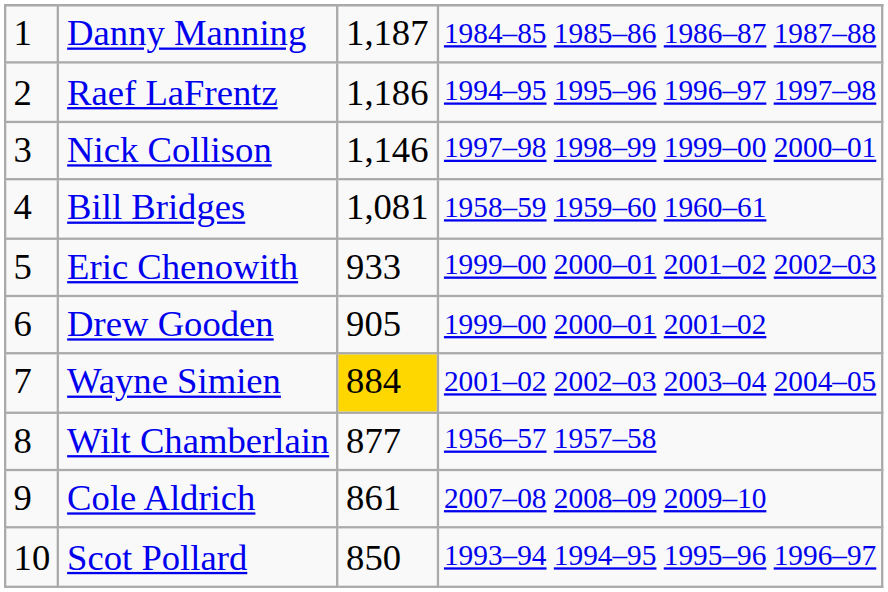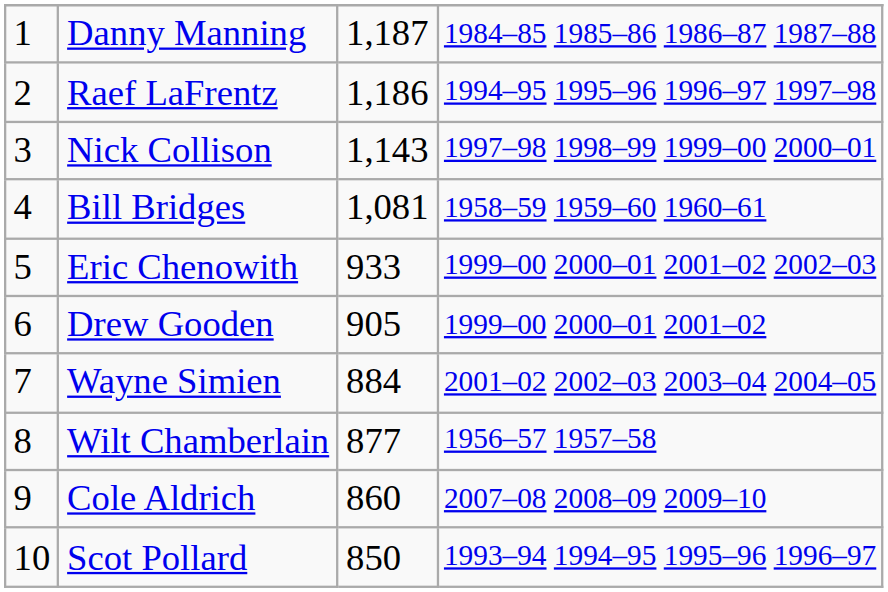Nick Collison | column 3: 1,146 -> 1,143
Wayne Simien | column 3: gold background -> no background
Cole Aldrich | column 3: 861 -> 860
